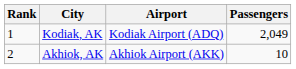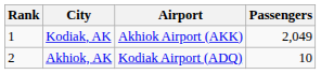Kodiak, AK | Airport: Kodiak Airport (ADQ) -> Akhiok Airport (AKK)
Akhiok, AK | Airport: Akhiok Airport (AKK) -> Kodiak Airport (ADQ)
